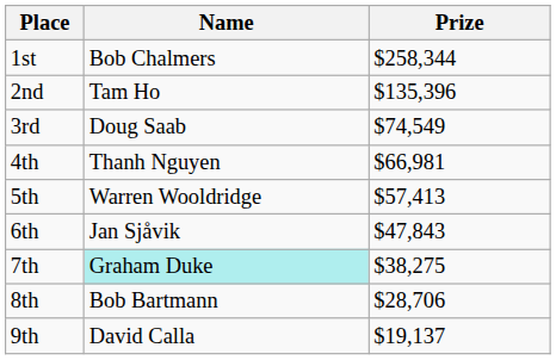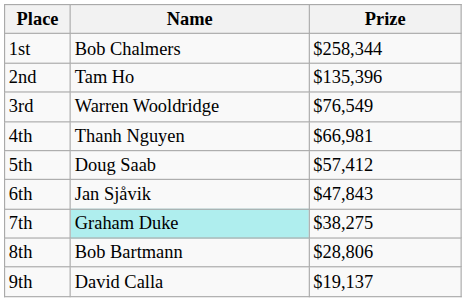3rd | Name: Doug Saab -> Warren Wooldridge
3rd | Prize: $74,549 -> $76,549
5th | Name: Warren Wooldridge -> Doug Saab
5th | Prize: $57,413 -> $57,412
8th | Prize: $28,706 -> $28,806
